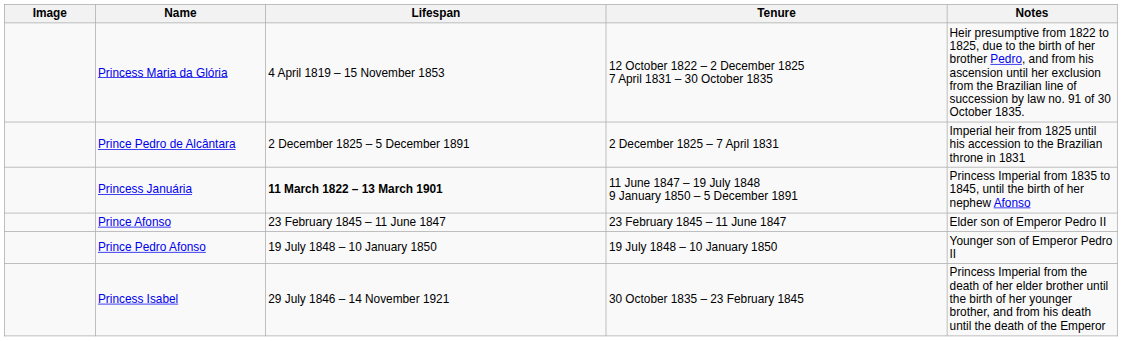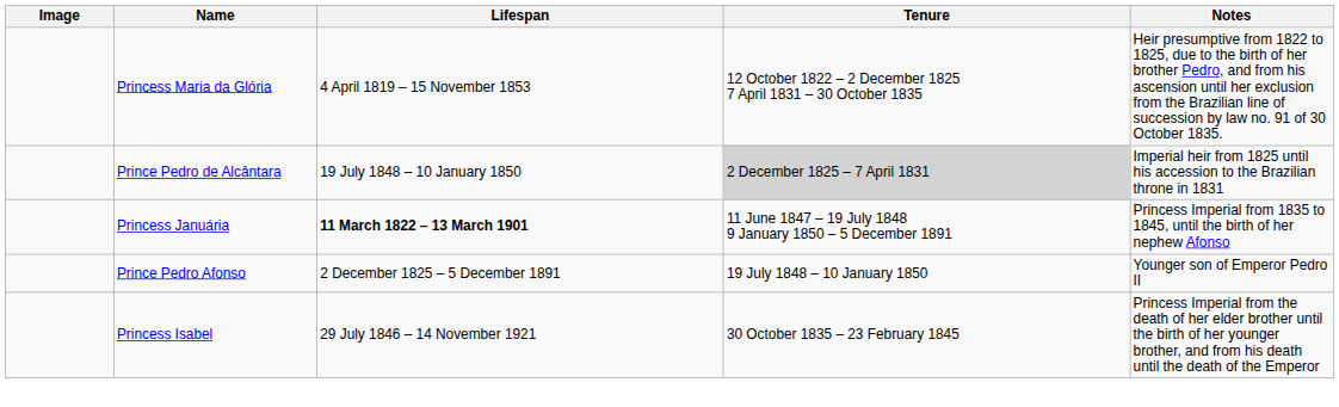Prince Pedro de Alcântara | Lifespan: 2 December 1825 – 5 December 1891 -> 19 July 1848 – 10 January 1850
Prince Pedro de Alcântara | Tenure: no background -> lightgrey background
- row: Prince Afonso | 23 February 1845 – 11 June 1847 | 23 February 1845 – 11 June 1847 | Elder son of Emperor Pedro II
Prince Pedro Afonso | Lifespan: 19 July 1848 – 10 January 1850 -> 2 December 1825 – 5 December 1891
